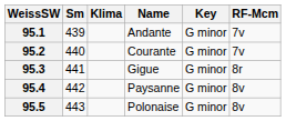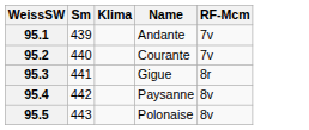- column: Key | G minor | G minor | G minor | G minor | G minor
